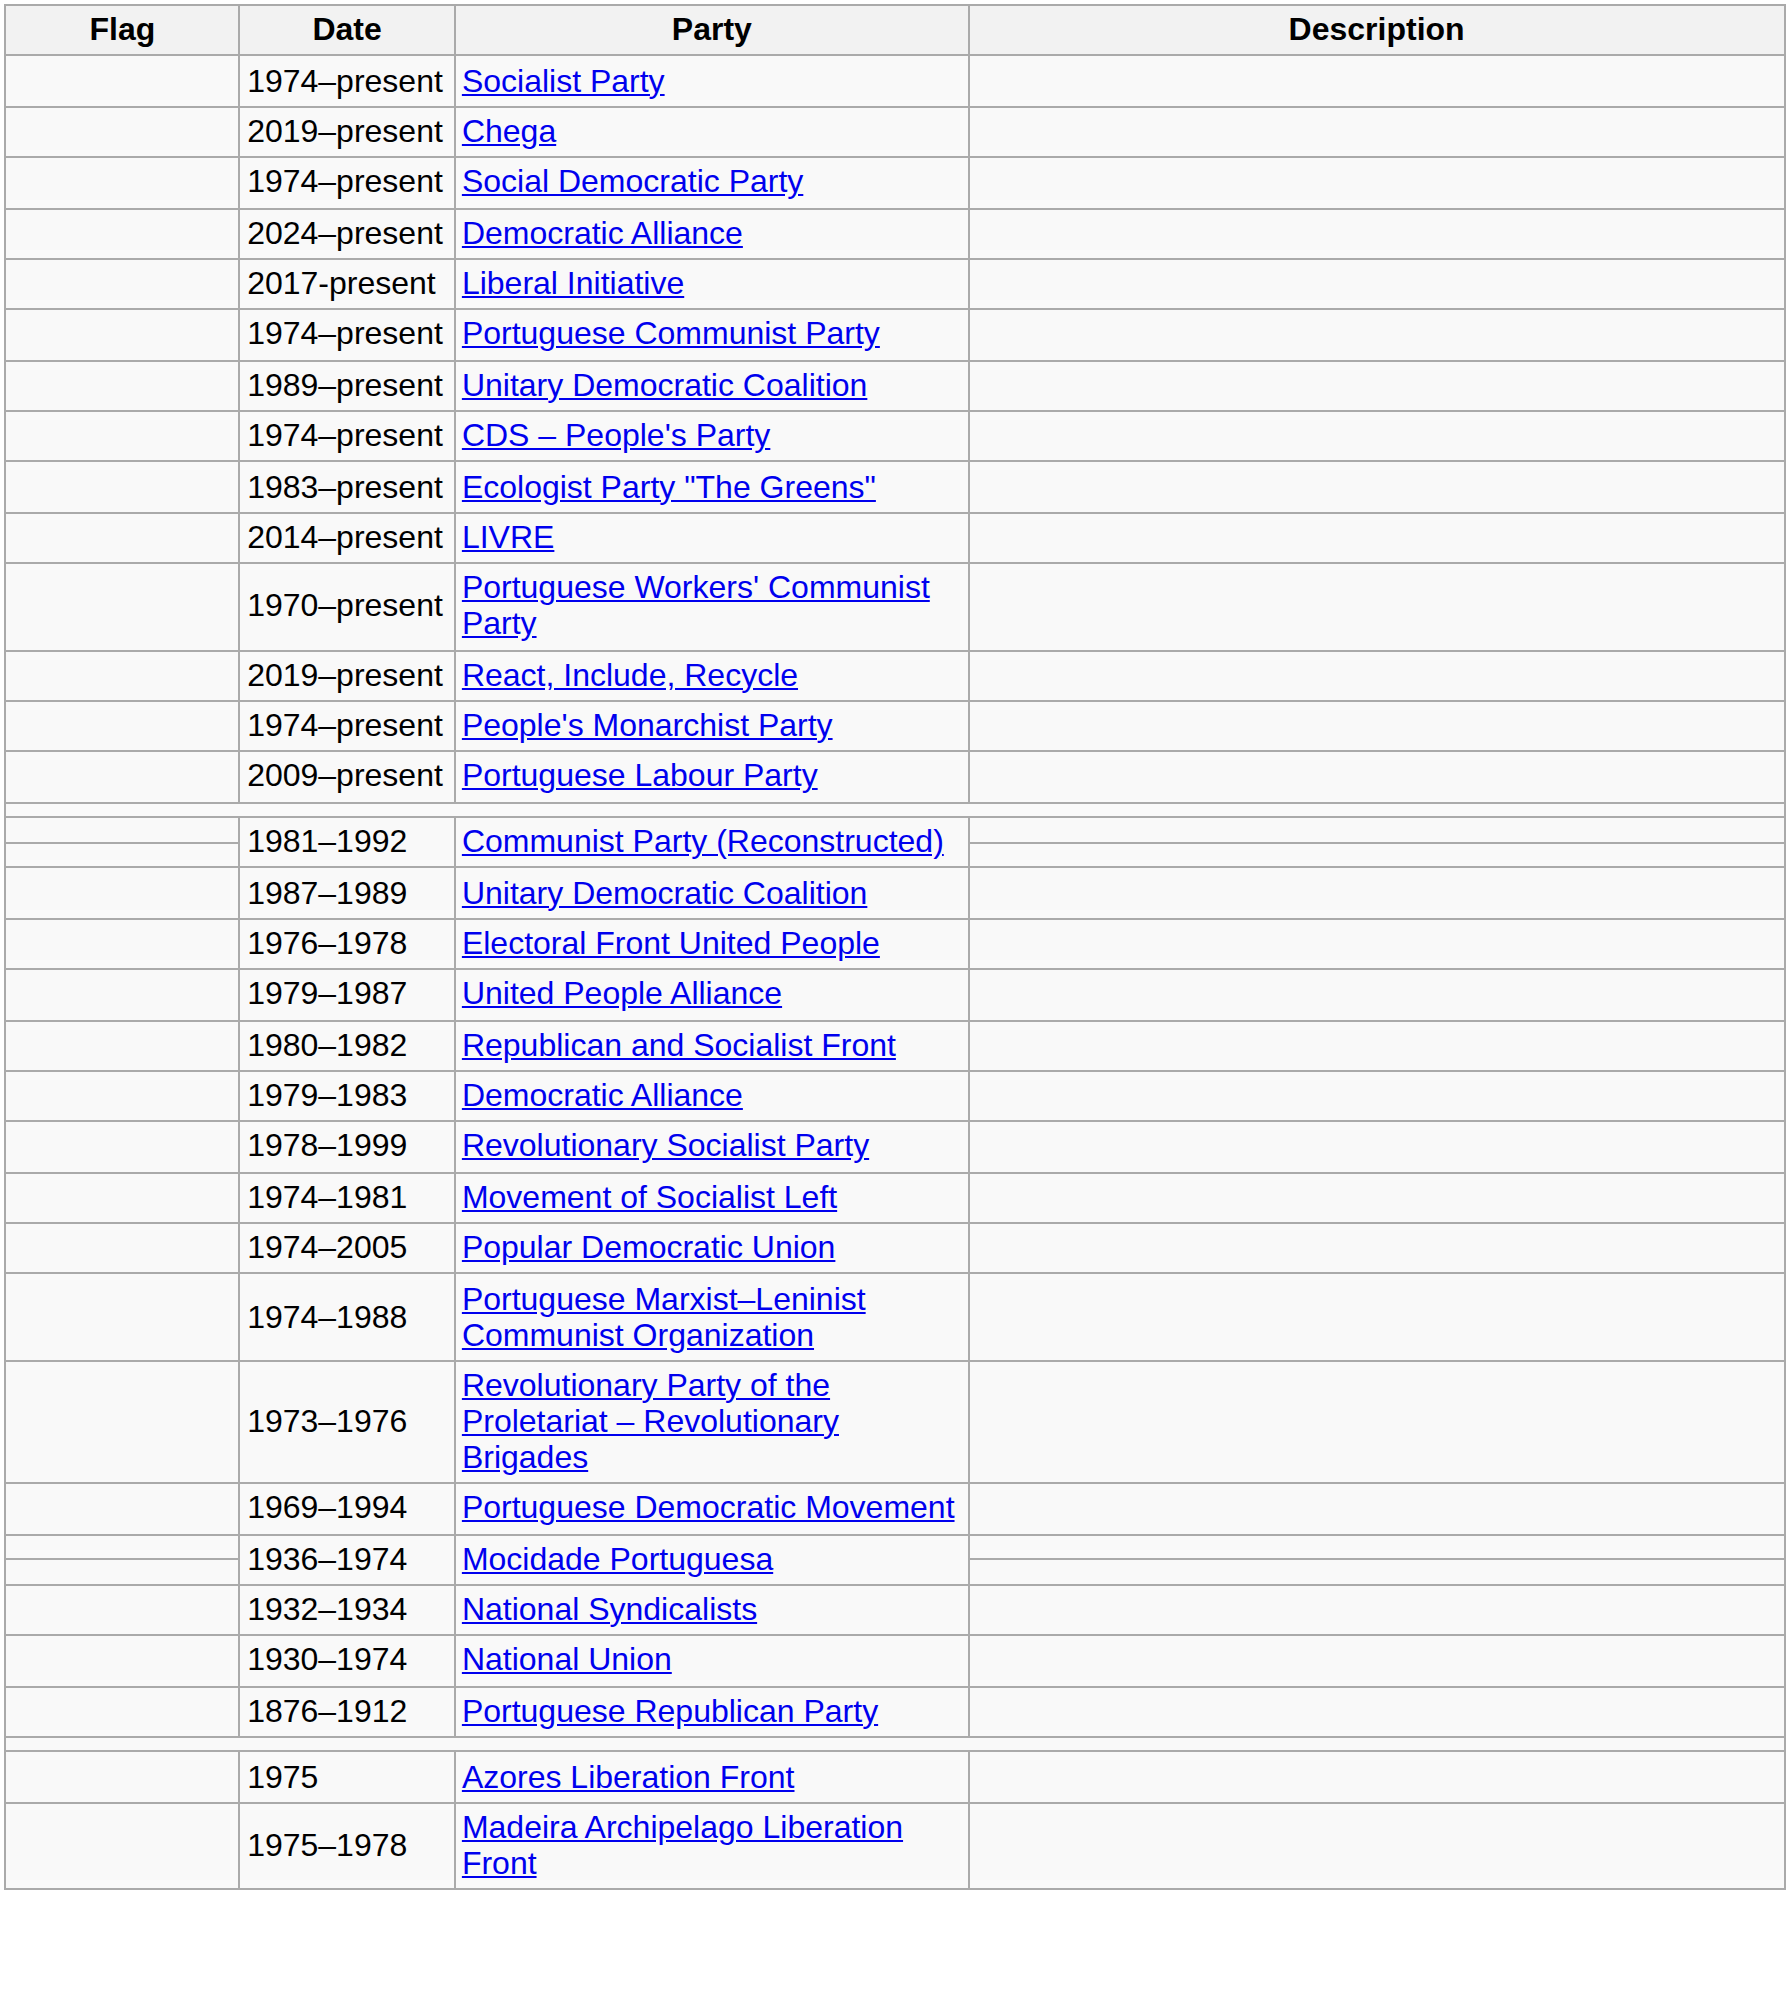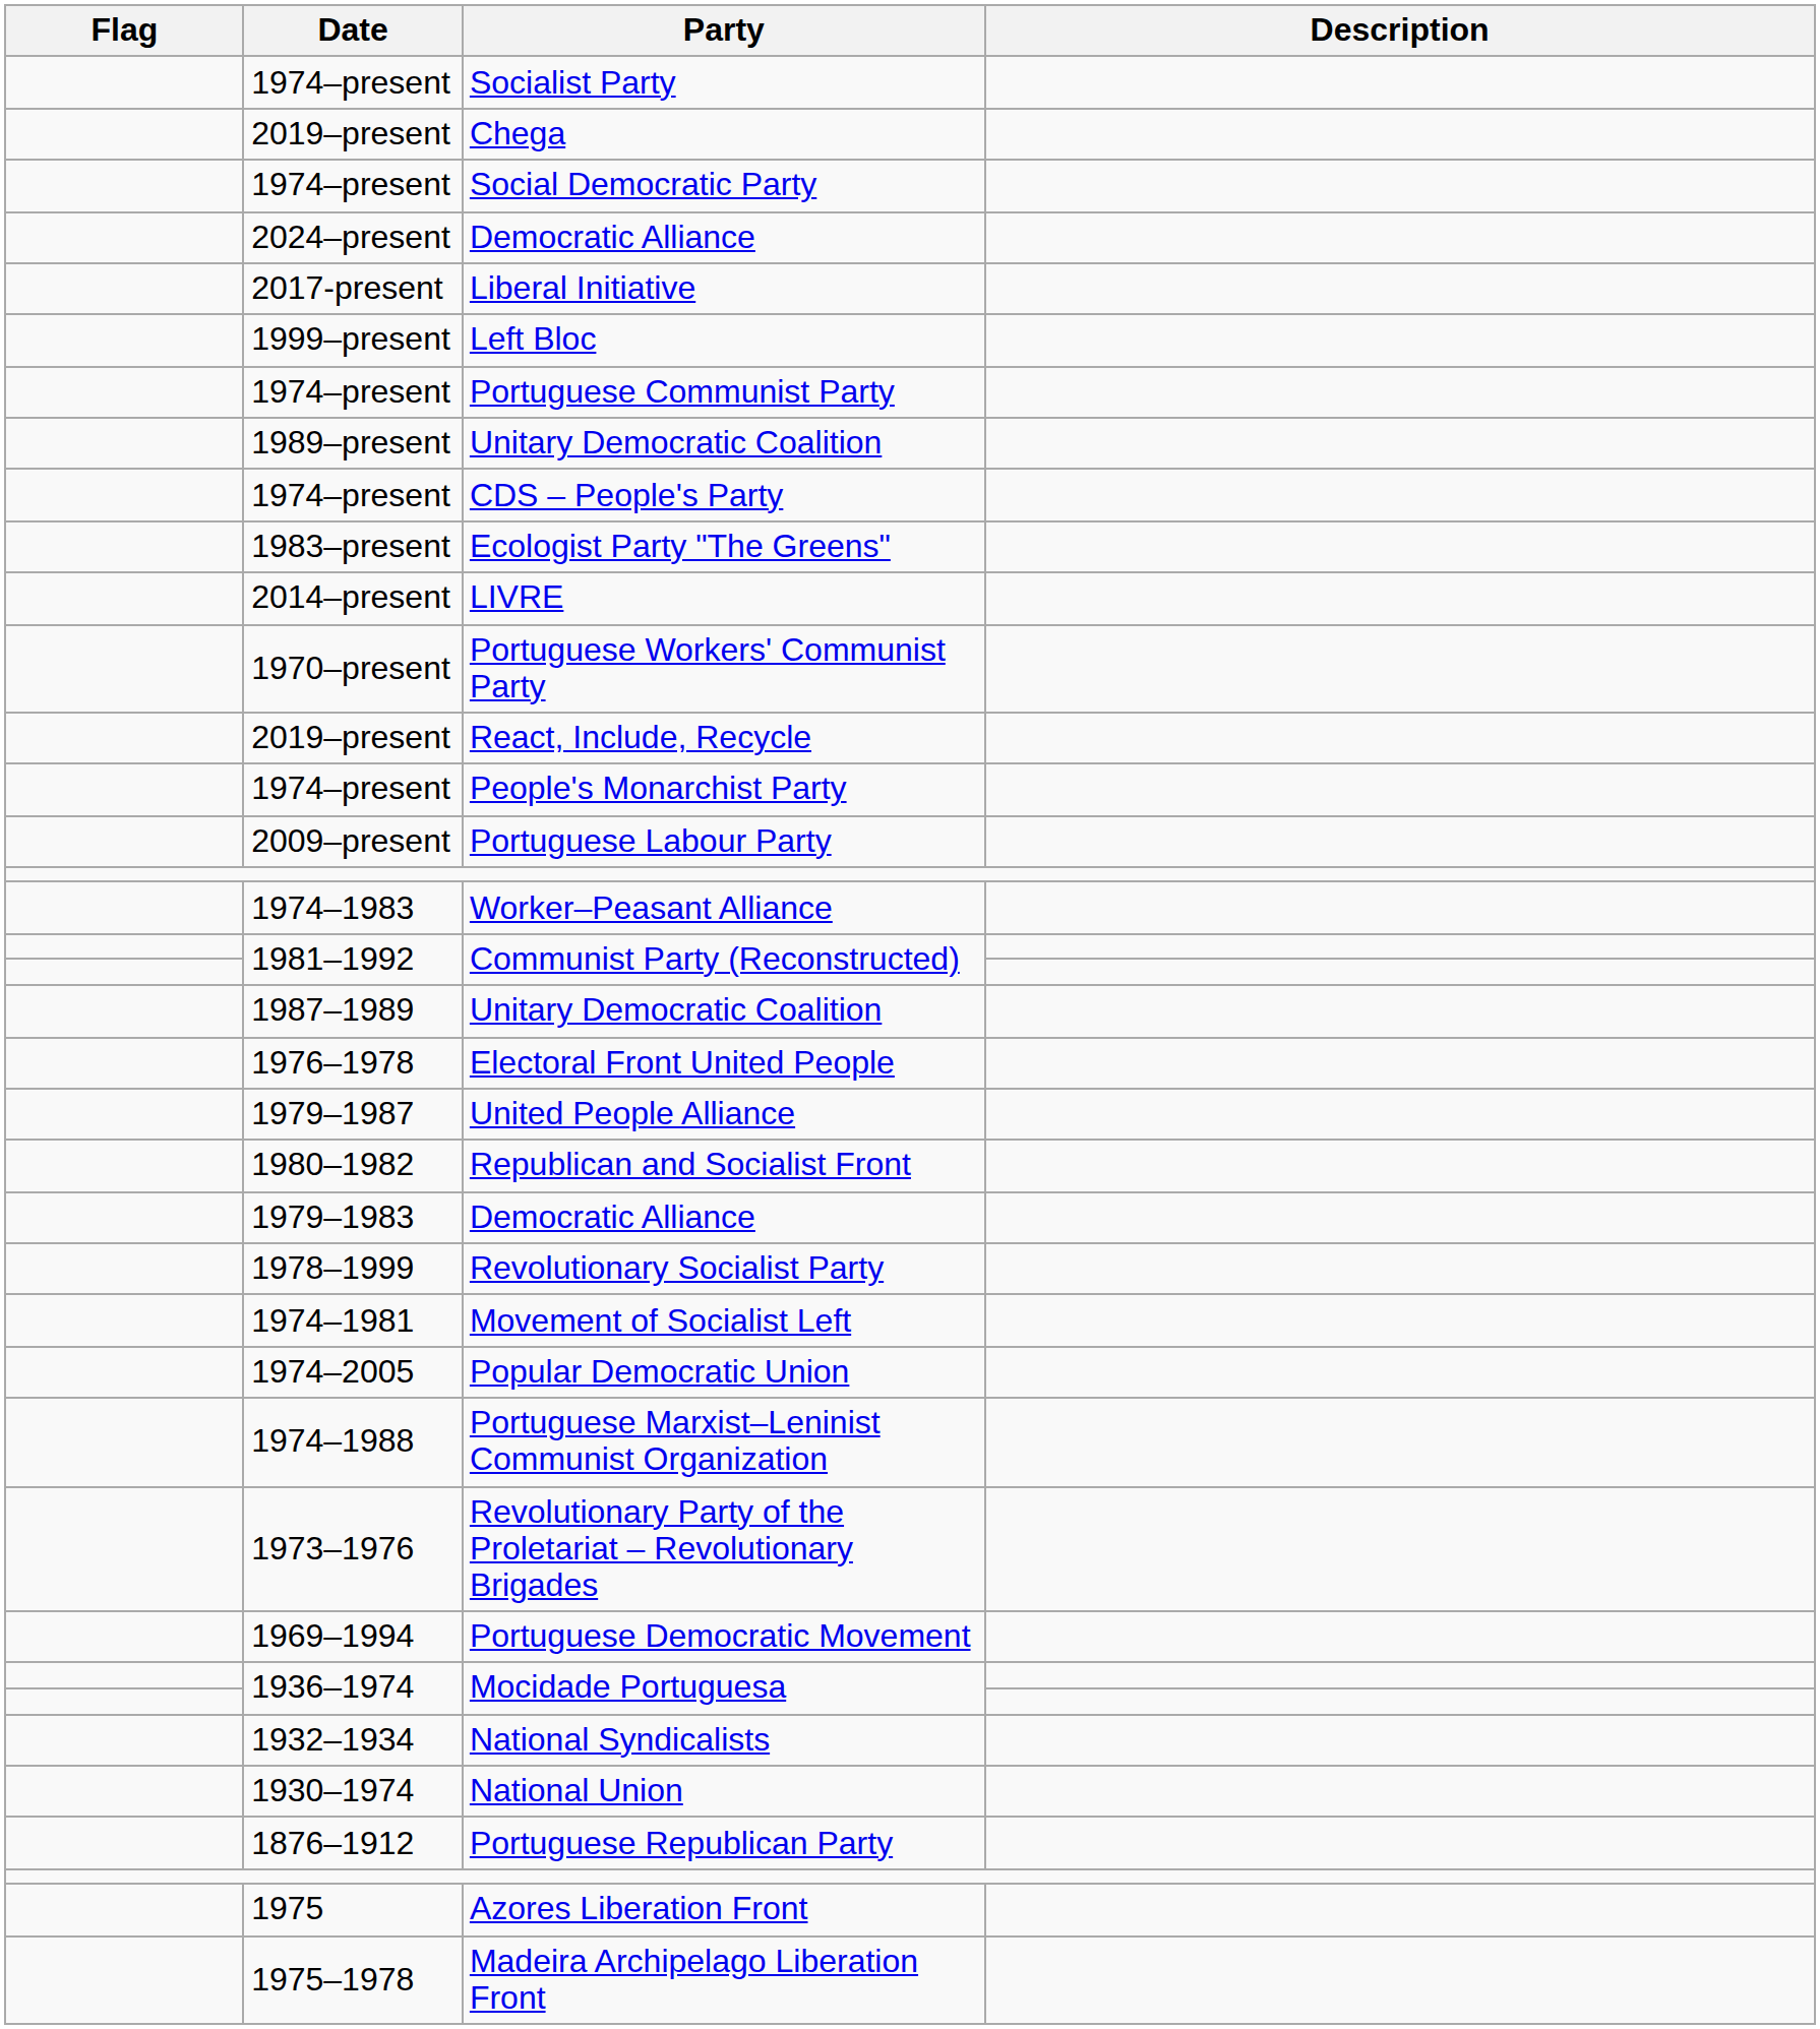+ row: 1999–present | Left Bloc
+ row: 1974–1983 | Worker–Peasant Alliance
